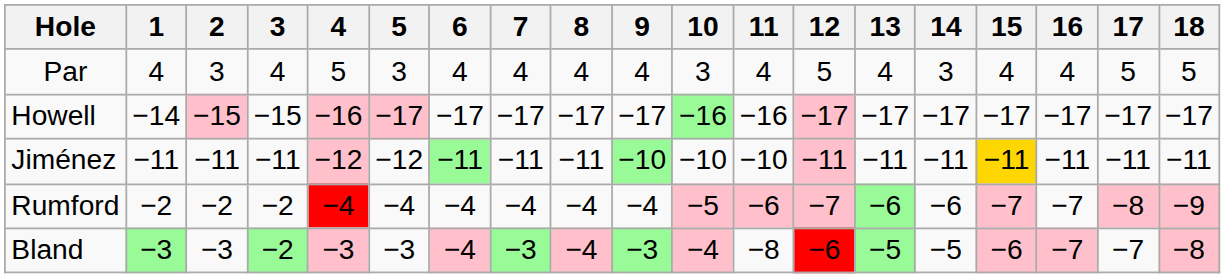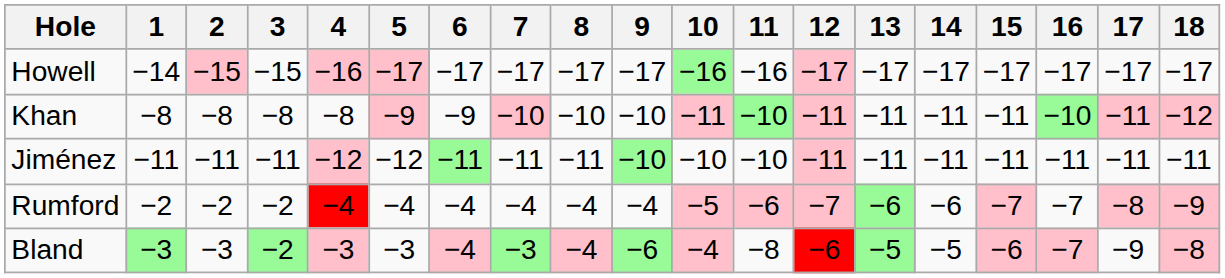- row: Par | 4 | 3 | 4 | 5 | 3 | 4 | 4 | 4 | 4 | 3 | 4 | 5 | 4 | 3 | 4 | 4 | 5 | 5
+ row: Khan | −8 | −8 | −8 | −8 | −9 | −9 | −10 | −10 | −10 | −11 | −10 | −11 | −11 | −11 | −11 | −10 | −11 | −12
Jiménez | 15: gold background -> no background
Bland | 9: −3 -> −6
Bland | 17: −7 -> −9
